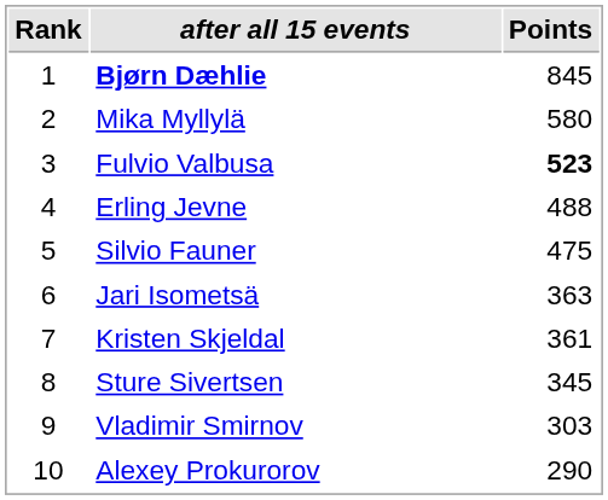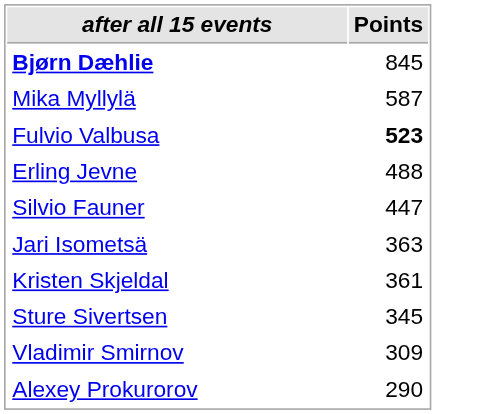- column: Rank | 1 | 2 | 3 | 4 | 5 | 6 | 7 | 8 | 9 | 10
Mika Myllylä | Points: 580 -> 587
Silvio Fauner | Points: 475 -> 447
Vladimir Smirnov | Points: 303 -> 309
